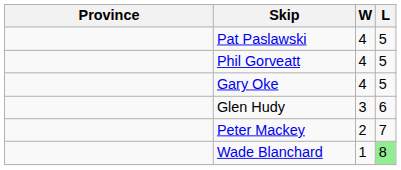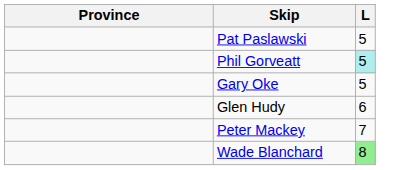- column: W | 4 | 4 | 4 | 3 | 2 | 1
Phil Gorveatt | L: no background -> paleturquoise background
